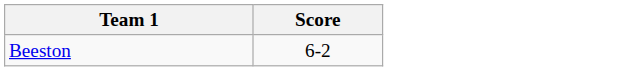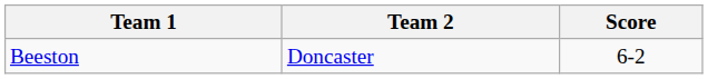+ column: Team 2 | Doncaster
